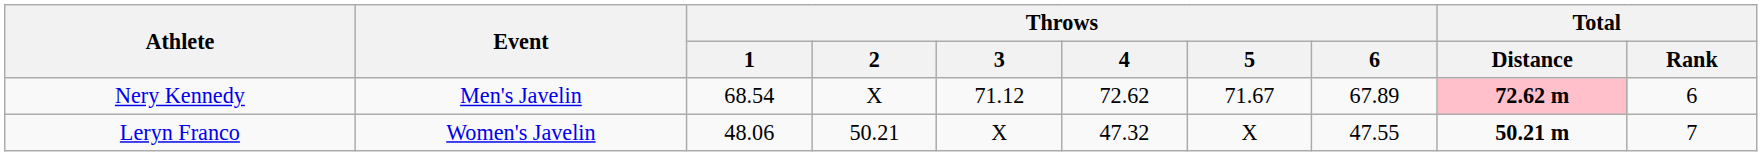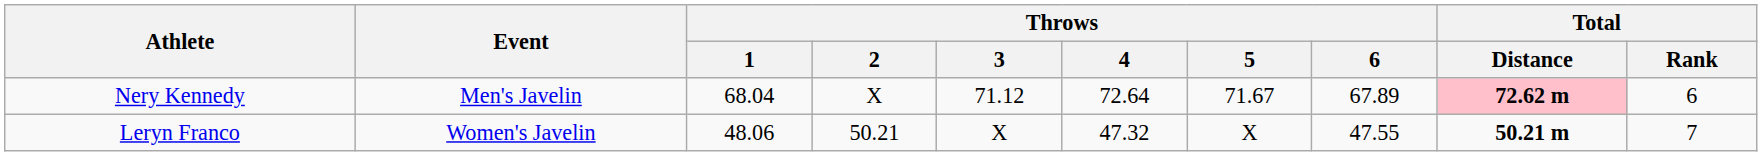Nery Kennedy | Throws / 1: 68.54 -> 68.04
Nery Kennedy | Throws / 4: 72.62 -> 72.64
